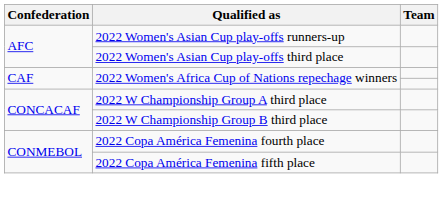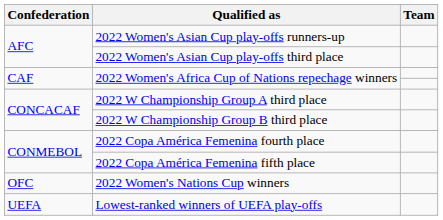+ row: OFC | 2022 Women's Nations Cup winners
+ row: UEFA | Lowest-ranked winners of UEFA play-offs
